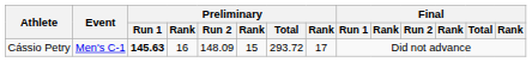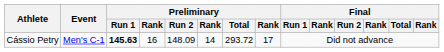Cássio Petry | column 6: 15 -> 14
